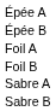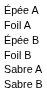rows swapped: Épée B <-> Foil A
